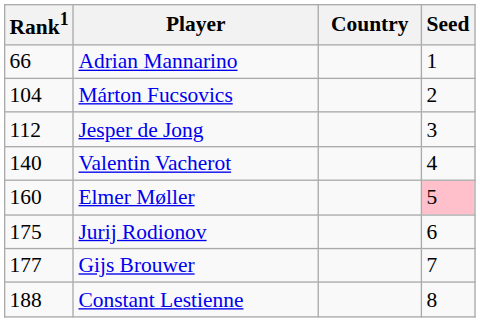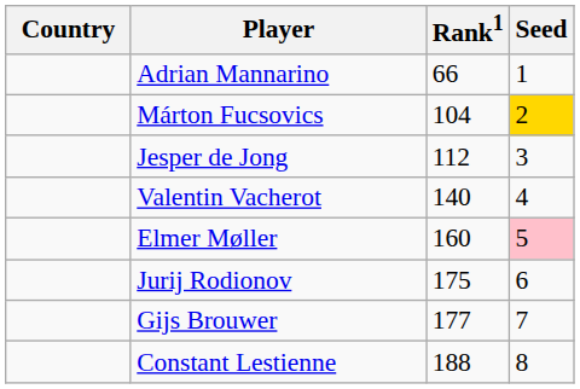columns swapped: Country <-> Rank1
Márton Fucsovics | Seed: no background -> gold background
